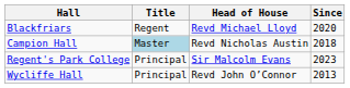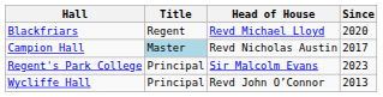Campion Hall | Since: 2018 -> 2017
